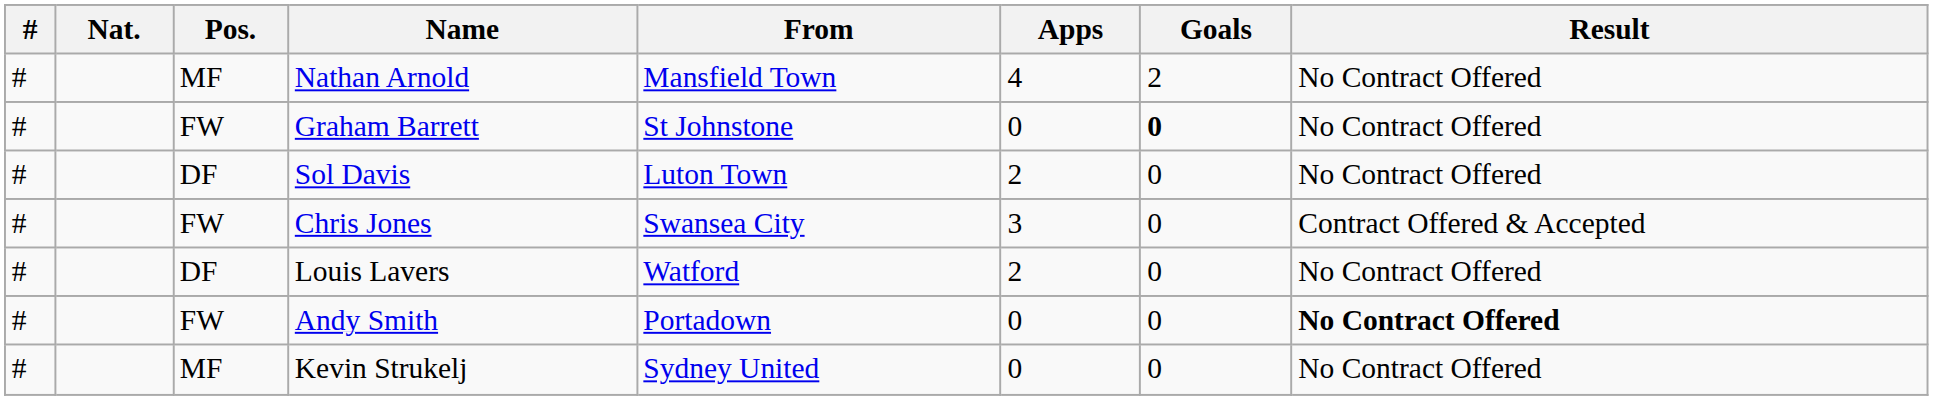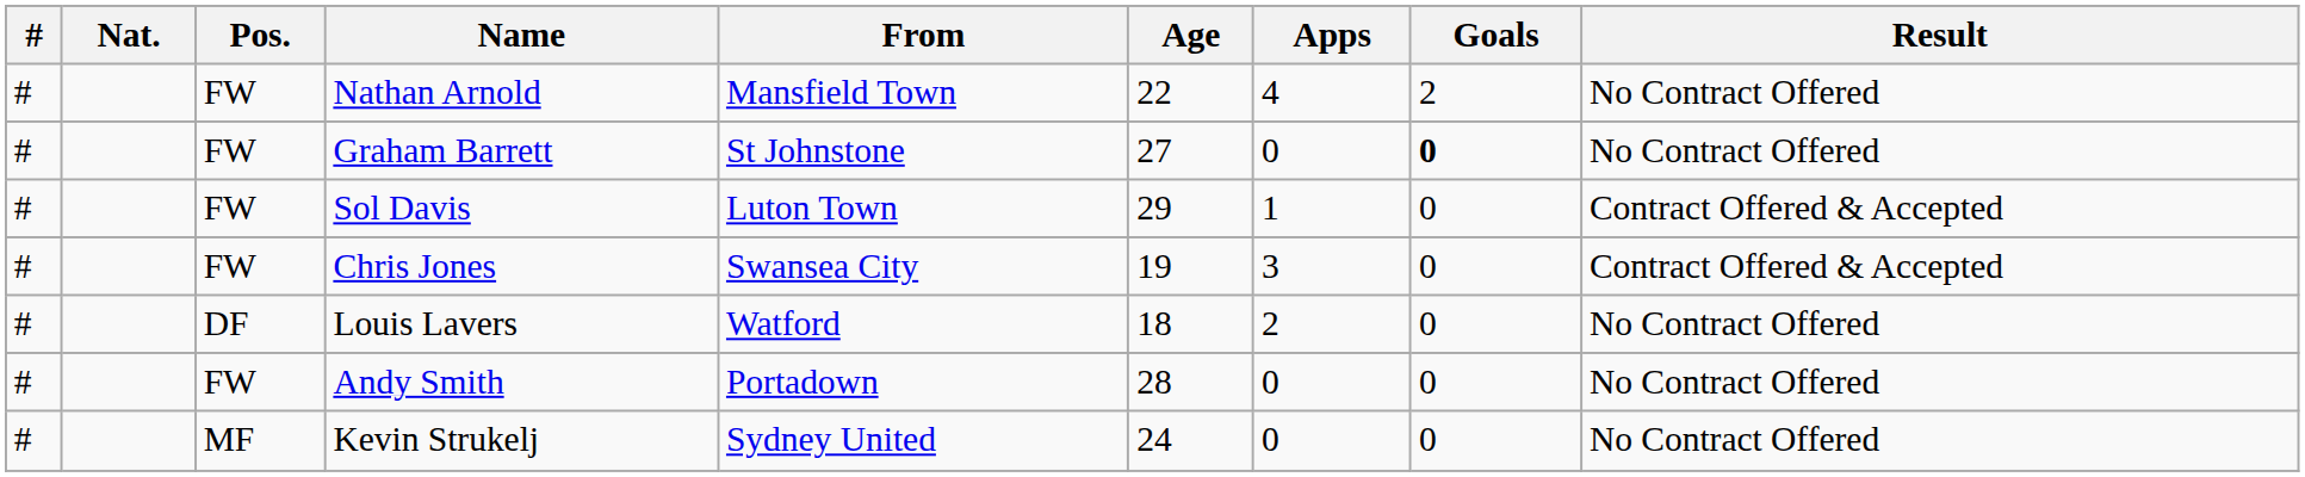+ column: Age | 22 | 27 | 29 | 19 | 18 | 28 | 24
Nathan Arnold | Pos.: MF -> FW
Sol Davis | Pos.: DF -> FW
Sol Davis | Apps: 2 -> 1
Sol Davis | Result: No Contract Offered -> Contract Offered & Accepted
Andy Smith | Result: bold -> normal
